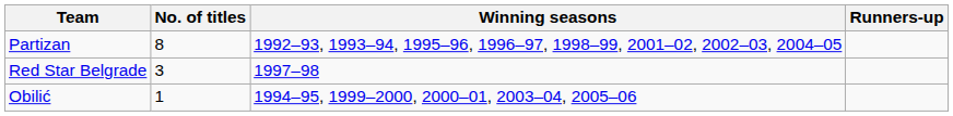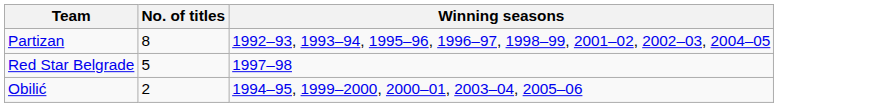- column: Runners-up
Red Star Belgrade | No. of titles: 3 -> 5
Obilić | No. of titles: 1 -> 2
